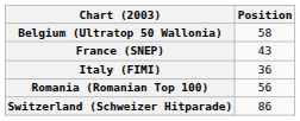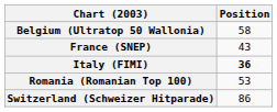Italy (FIMI) | Position: normal -> bold
Romania (Romanian Top 100) | Position: 56 -> 53
